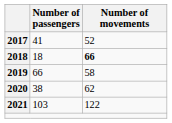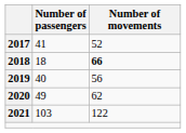2019 | Number of passengers: 66 -> 40
2019 | Number of movements: 58 -> 56
2020 | Number of passengers: 38 -> 49
